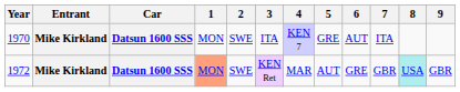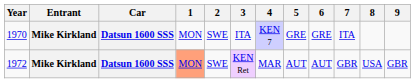1970 | 6: AUT -> GRE
1972 | 6: GRE -> AUT
1972 | 8: paleturquoise background -> no background
